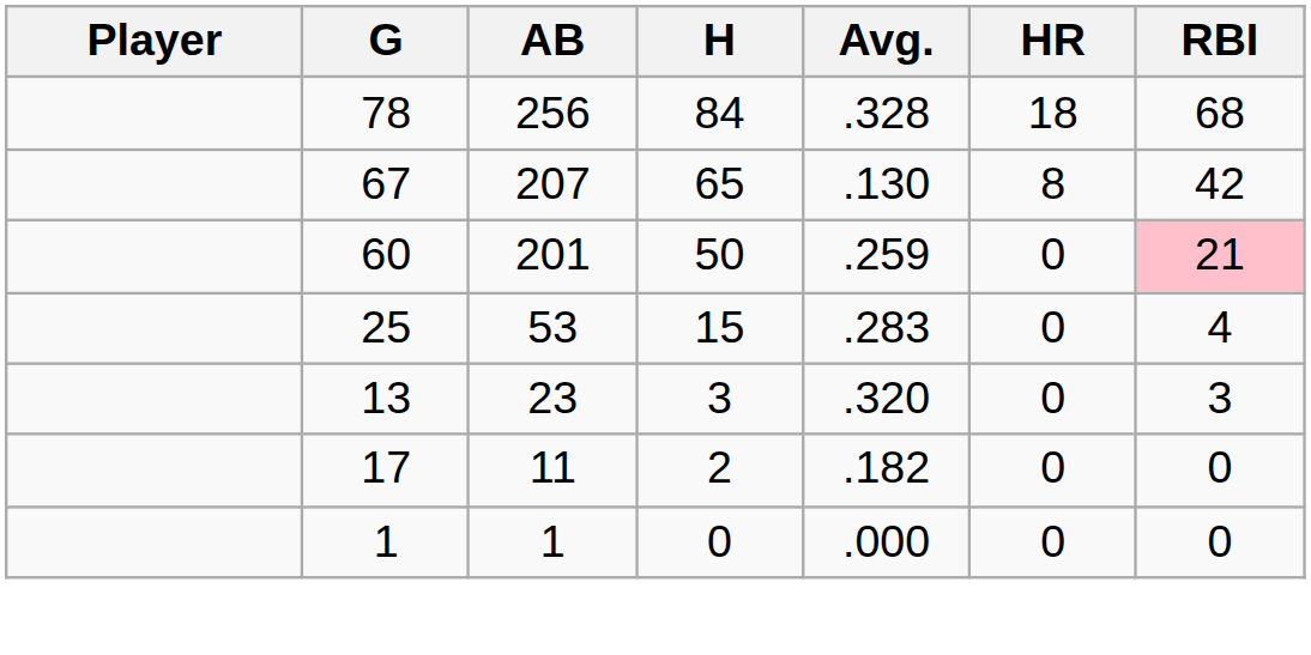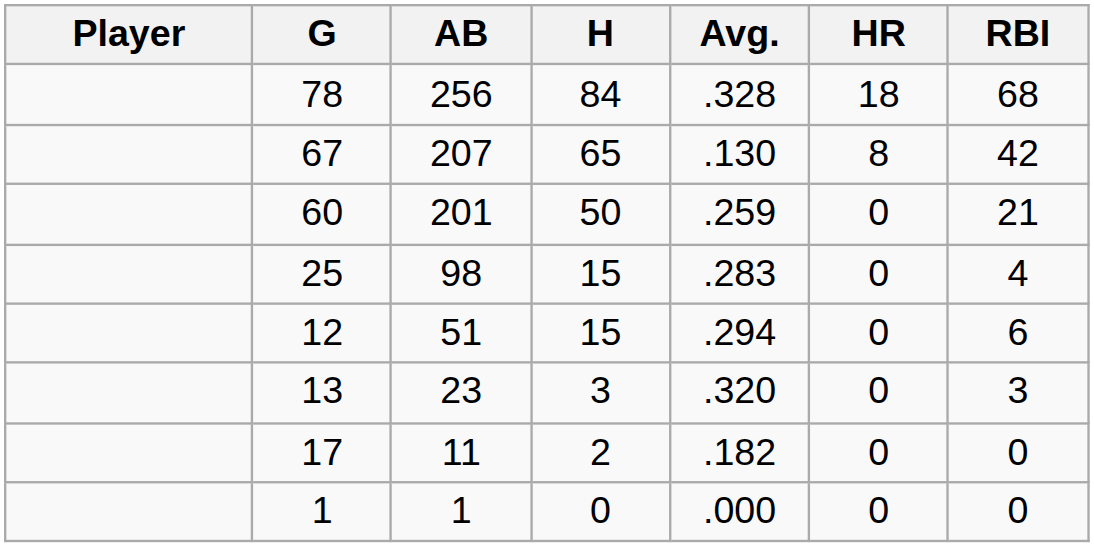60 | RBI: pink background -> no background
25 | AB: 53 -> 98
+ row: 12 | 51 | 15 | .294 | 0 | 6
